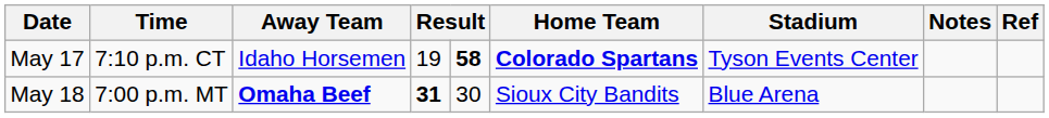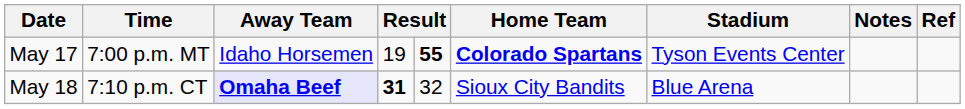May 17 | Time: 7:10 p.m. CT -> 7:00 p.m. MT
May 17 | column 5: 58 -> 55
May 18 | Time: 7:00 p.m. MT -> 7:10 p.m. CT
May 18 | Away Team: no background -> lavender background
May 18 | column 5: 30 -> 32
